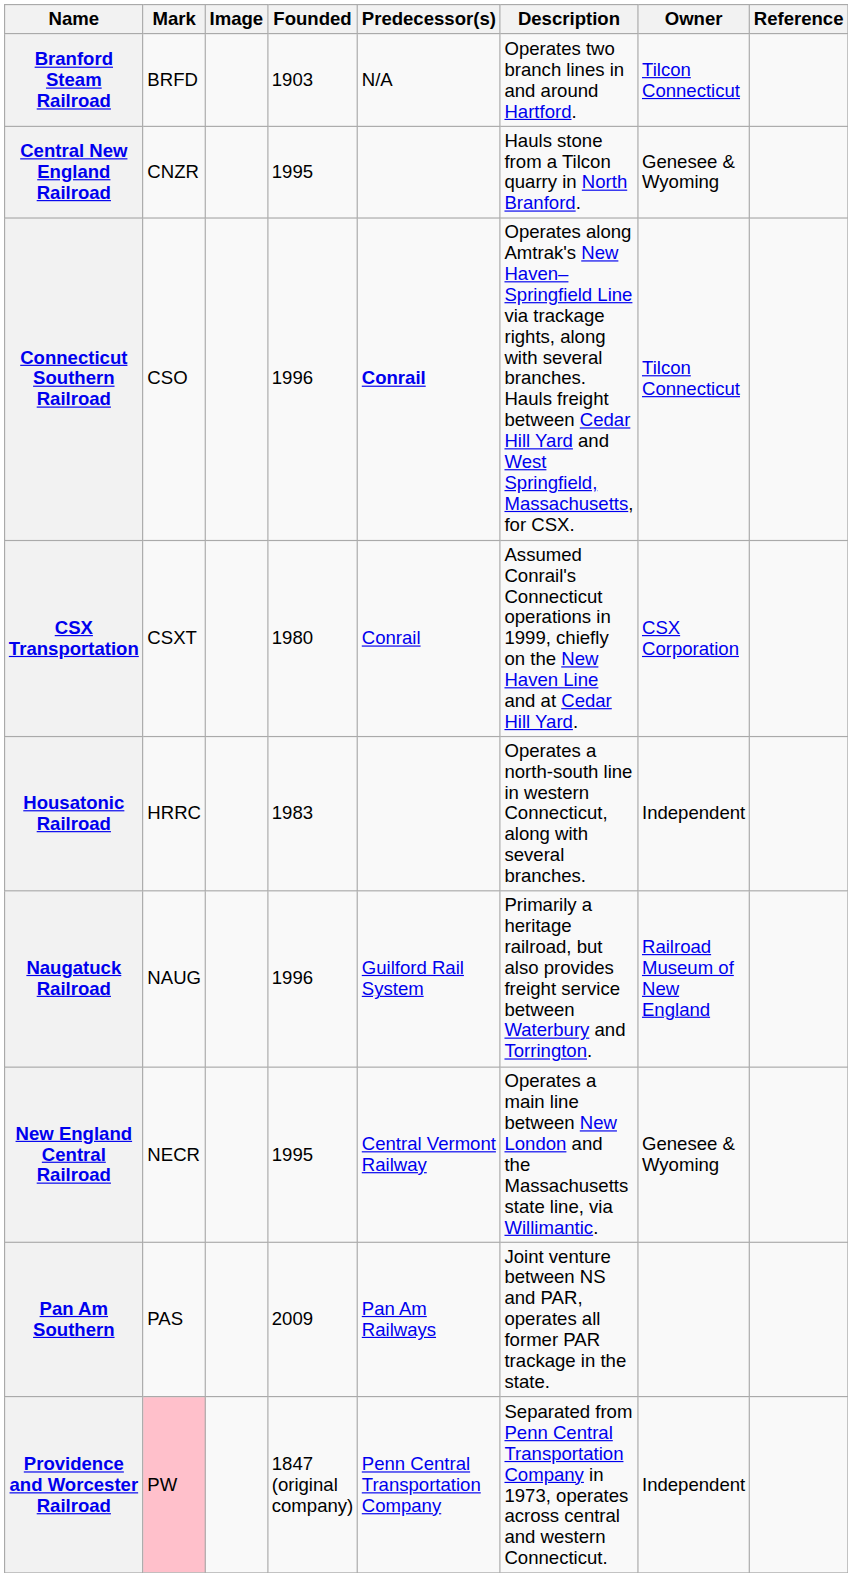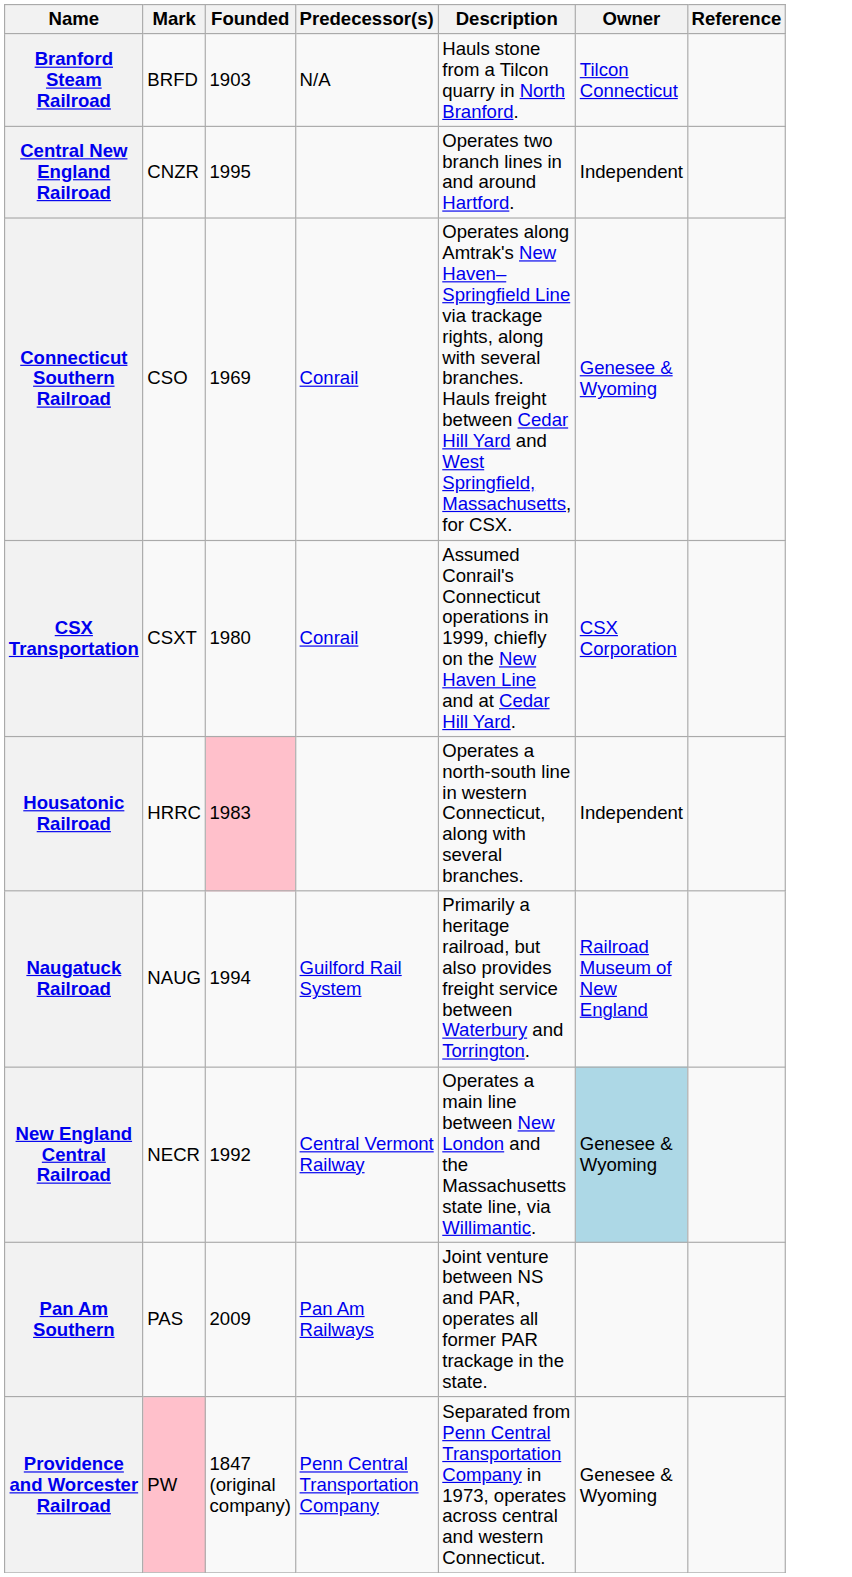- column: Image
Branford Steam Railroad | Description: Operates two branch lines in and around Hartford. -> Hauls stone from a Tilcon quarry in North Branford.
Central New England Railroad | Description: Hauls stone from a Tilcon quarry in North Branford. -> Operates two branch lines in and around Hartford.
Central New England Railroad | Owner: Genesee & Wyoming -> Independent
Connecticut Southern Railroad | Founded: 1996 -> 1969
Connecticut Southern Railroad | Predecessor(s): bold -> normal
Connecticut Southern Railroad | Owner: Tilcon Connecticut -> Genesee & Wyoming
Housatonic Railroad | Founded: no background -> pink background
Naugatuck Railroad | Founded: 1996 -> 1994
New England Central Railroad | Founded: 1995 -> 1992
New England Central Railroad | Owner: no background -> lightblue background
Providence and Worcester Railroad | Owner: Independent -> Genesee & Wyoming
